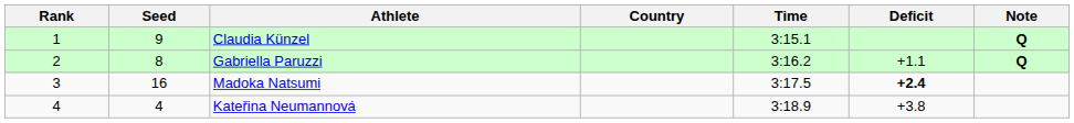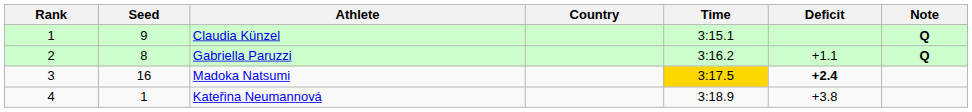Madoka Natsumi | Time: no background -> gold background
Kateřina Neumannová | Seed: 4 -> 1
